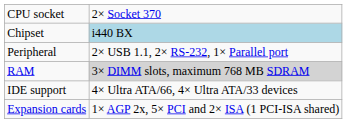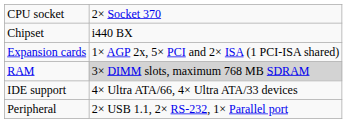Chipset | column 2: lightblue background -> no background
rows swapped: Expansion cards <-> Peripheral
